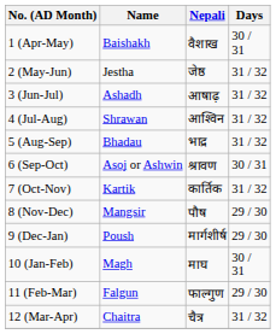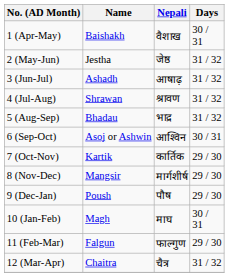4 (Jul-Aug) | Nepali: आश्विन -> श्रावण
6 (Sep-Oct) | Nepali: श्रावण -> आश्विन
7 (Oct-Nov) | Days: 31 / 32 -> 29 / 30
8 (Nov-Dec) | Nepali: पौष -> मार्गशीर्ष
9 (Dec-Jan) | Nepali: मार्गशीर्ष -> पौष
